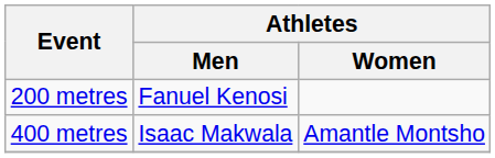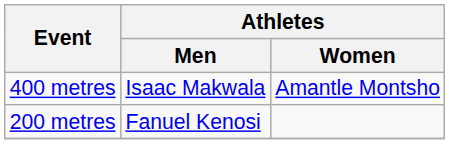rows swapped: 200 metres <-> 400 metres
